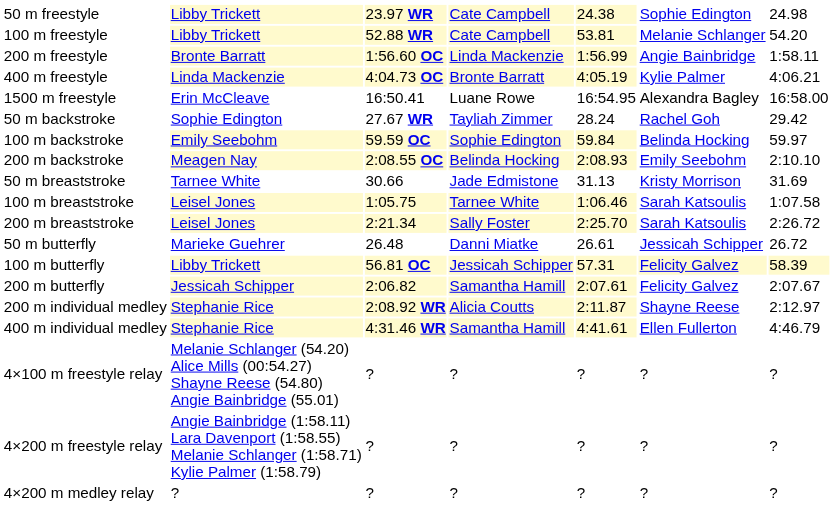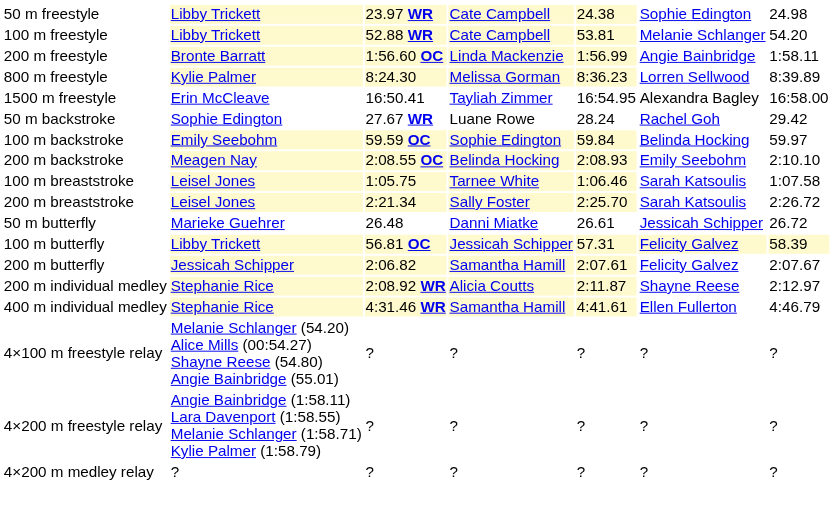- row: 400 m freestyle | Linda Mackenzie | 4:04.73 OC | Bronte Barratt | 4:05.19 | Kylie Palmer | 4:06.21
+ row: 800 m freestyle | Kylie Palmer | 8:24.30 | Melissa Gorman | 8:36.23 | Lorren Sellwood | 8:39.89
1500 m freestyle | column 4: Luane Rowe -> Tayliah Zimmer
50 m backstroke | column 4: Tayliah Zimmer -> Luane Rowe
- row: 50 m breaststroke | Tarnee White | 30.66 | Jade Edmistone | 31.13 | Kristy Morrison | 31.69
